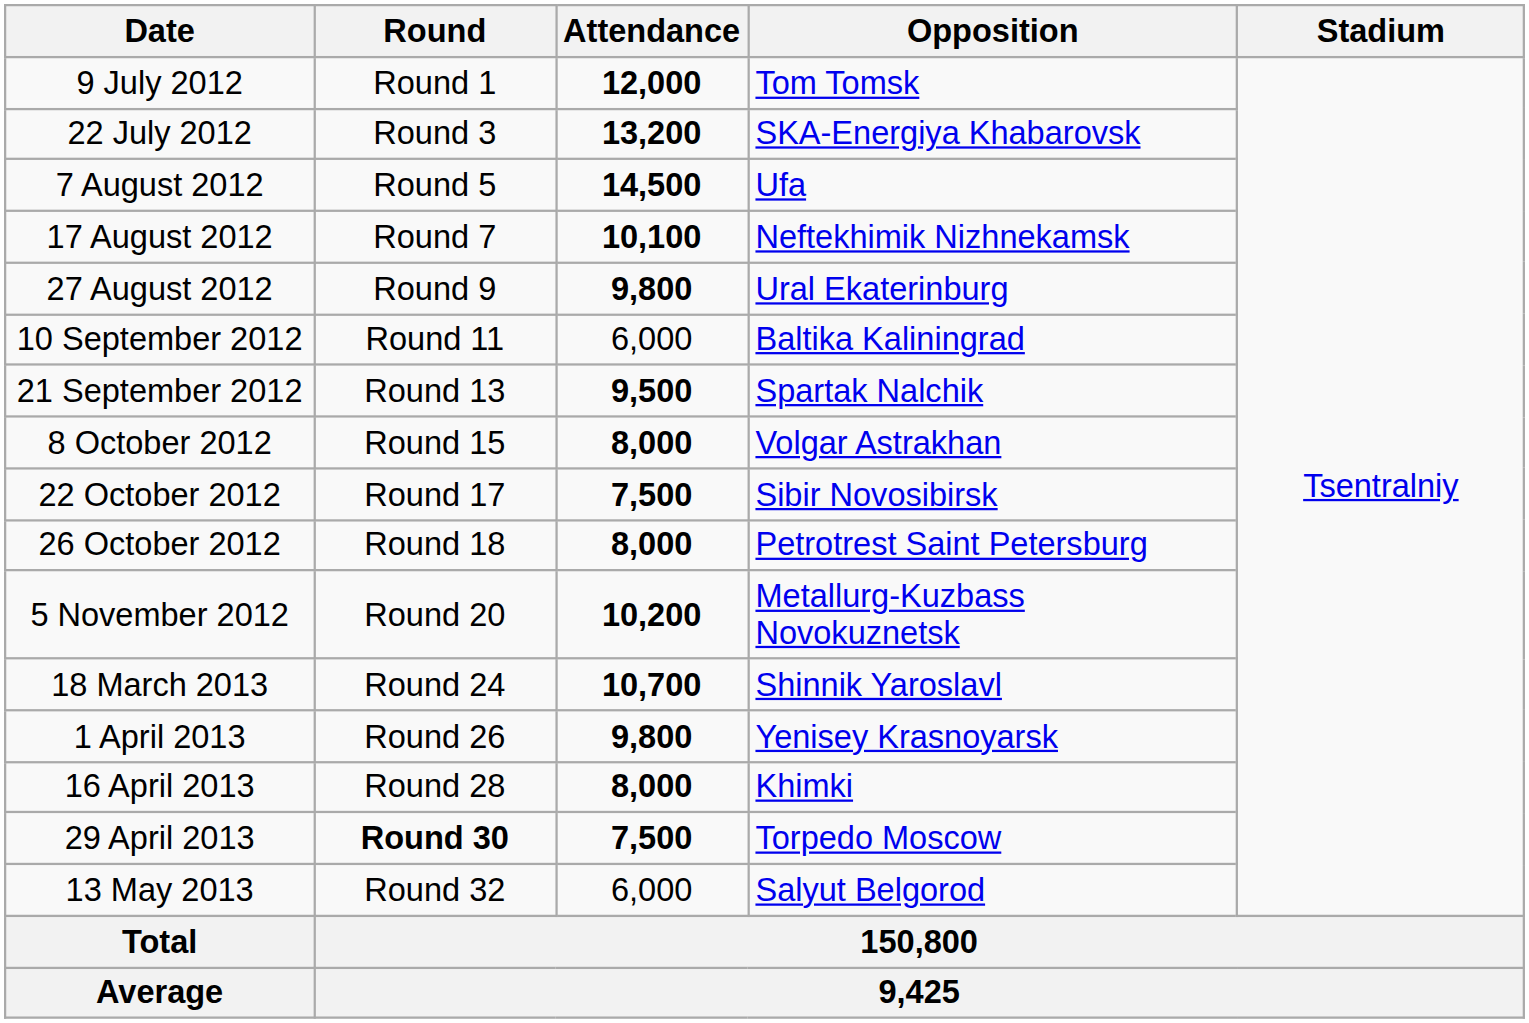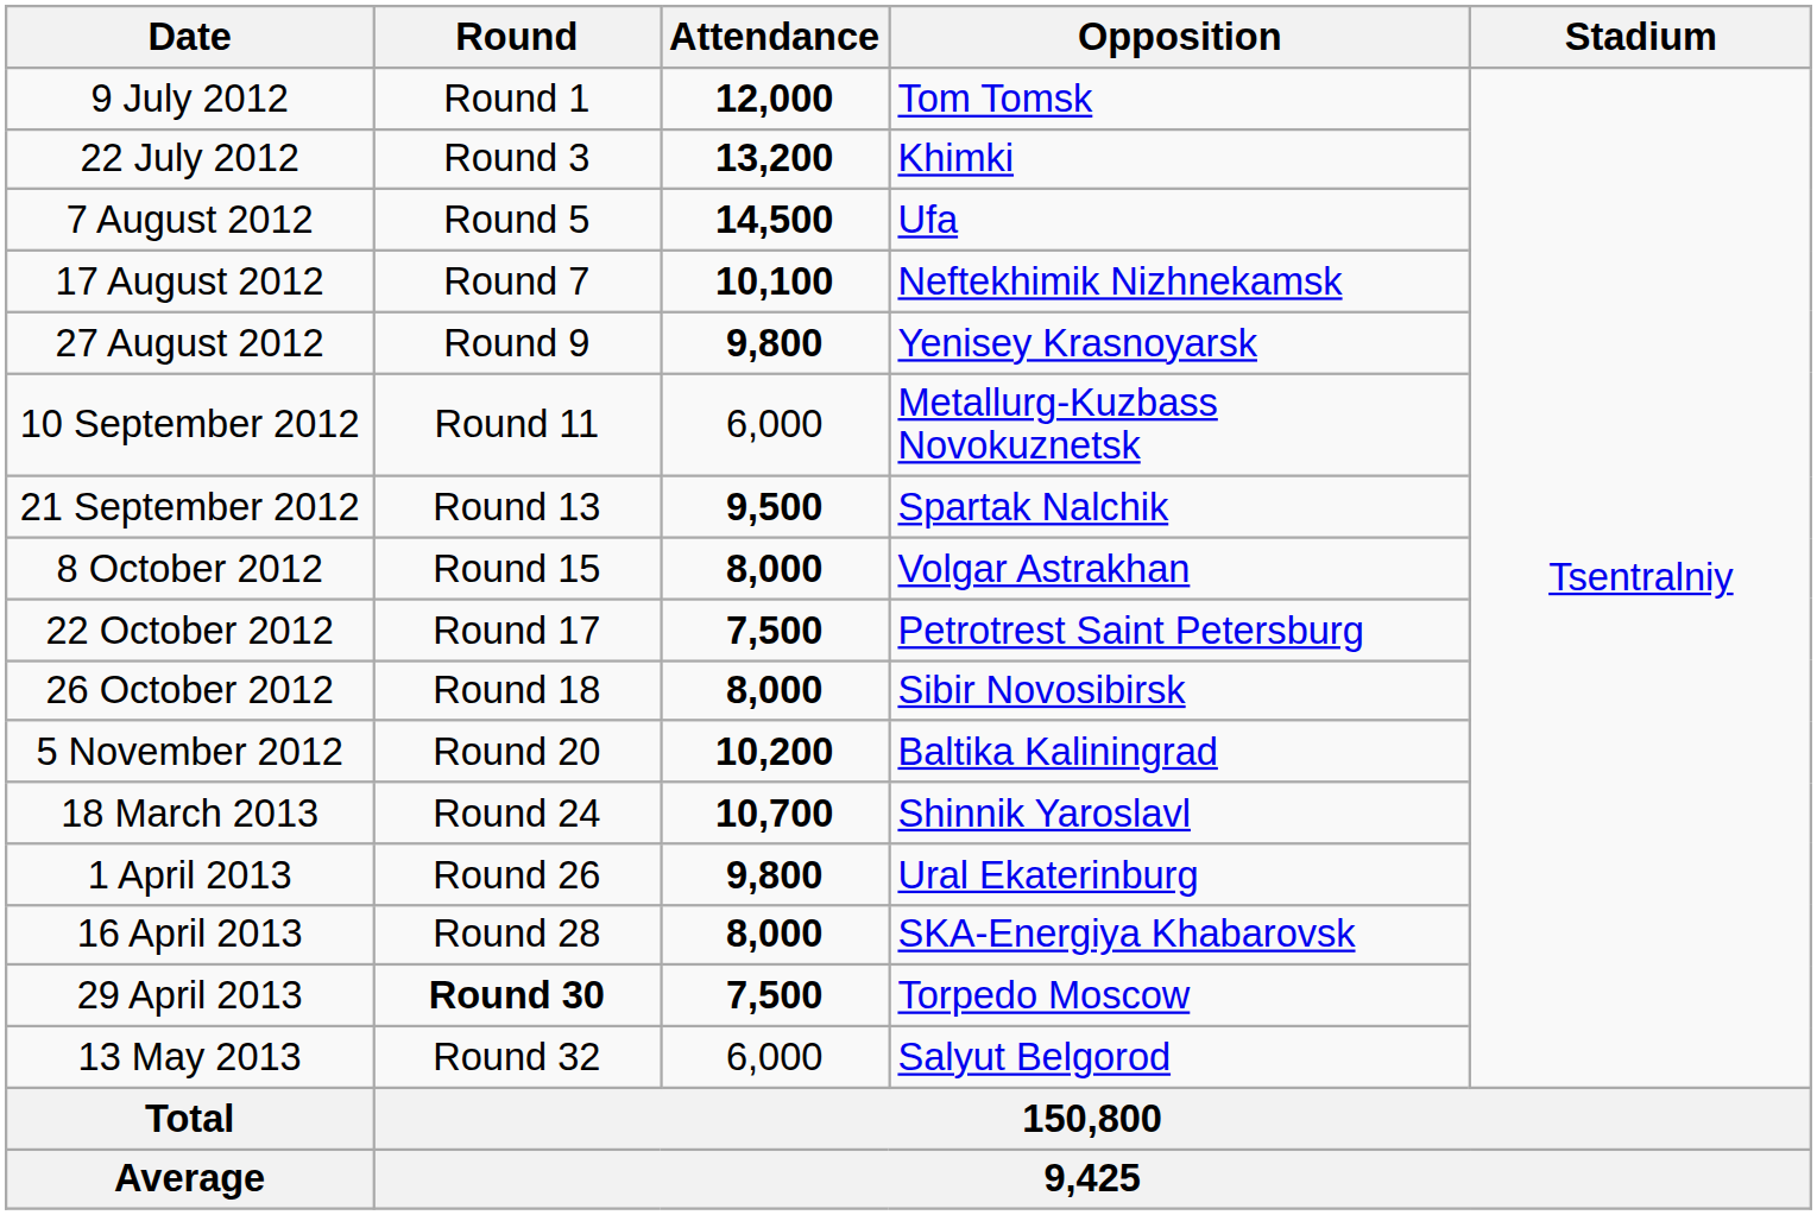22 July 2012 | Opposition: SKA-Energiya Khabarovsk -> Khimki
27 August 2012 | Opposition: Ural Ekaterinburg -> Yenisey Krasnoyarsk
10 September 2012 | Opposition: Baltika Kaliningrad -> Metallurg-Kuzbass Novokuznetsk
22 October 2012 | Opposition: Sibir Novosibirsk -> Petrotrest Saint Petersburg
26 October 2012 | Opposition: Petrotrest Saint Petersburg -> Sibir Novosibirsk
5 November 2012 | Opposition: Metallurg-Kuzbass Novokuznetsk -> Baltika Kaliningrad
1 April 2013 | Opposition: Yenisey Krasnoyarsk -> Ural Ekaterinburg
16 April 2013 | Opposition: Khimki -> SKA-Energiya Khabarovsk
